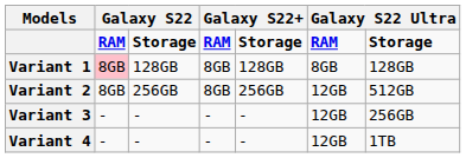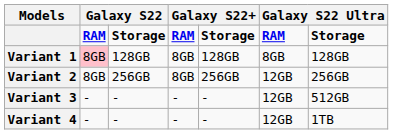Variant 2 | column 7: 512GB -> 256GB
Variant 3 | column 7: 256GB -> 512GB
